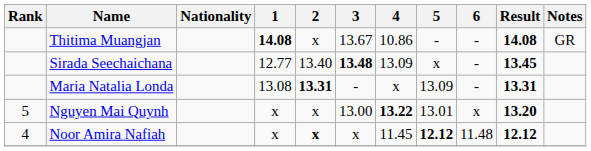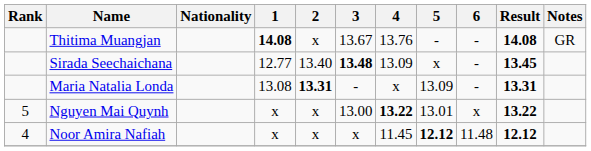Thitima Muangjan | 4: 10.86 -> 13.76
Nguyen Mai Quynh | Result: 13.20 -> 13.22
Noor Amira Nafiah | 2: bold -> normal
